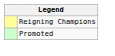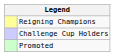+ row: Challenge Cup Holders
